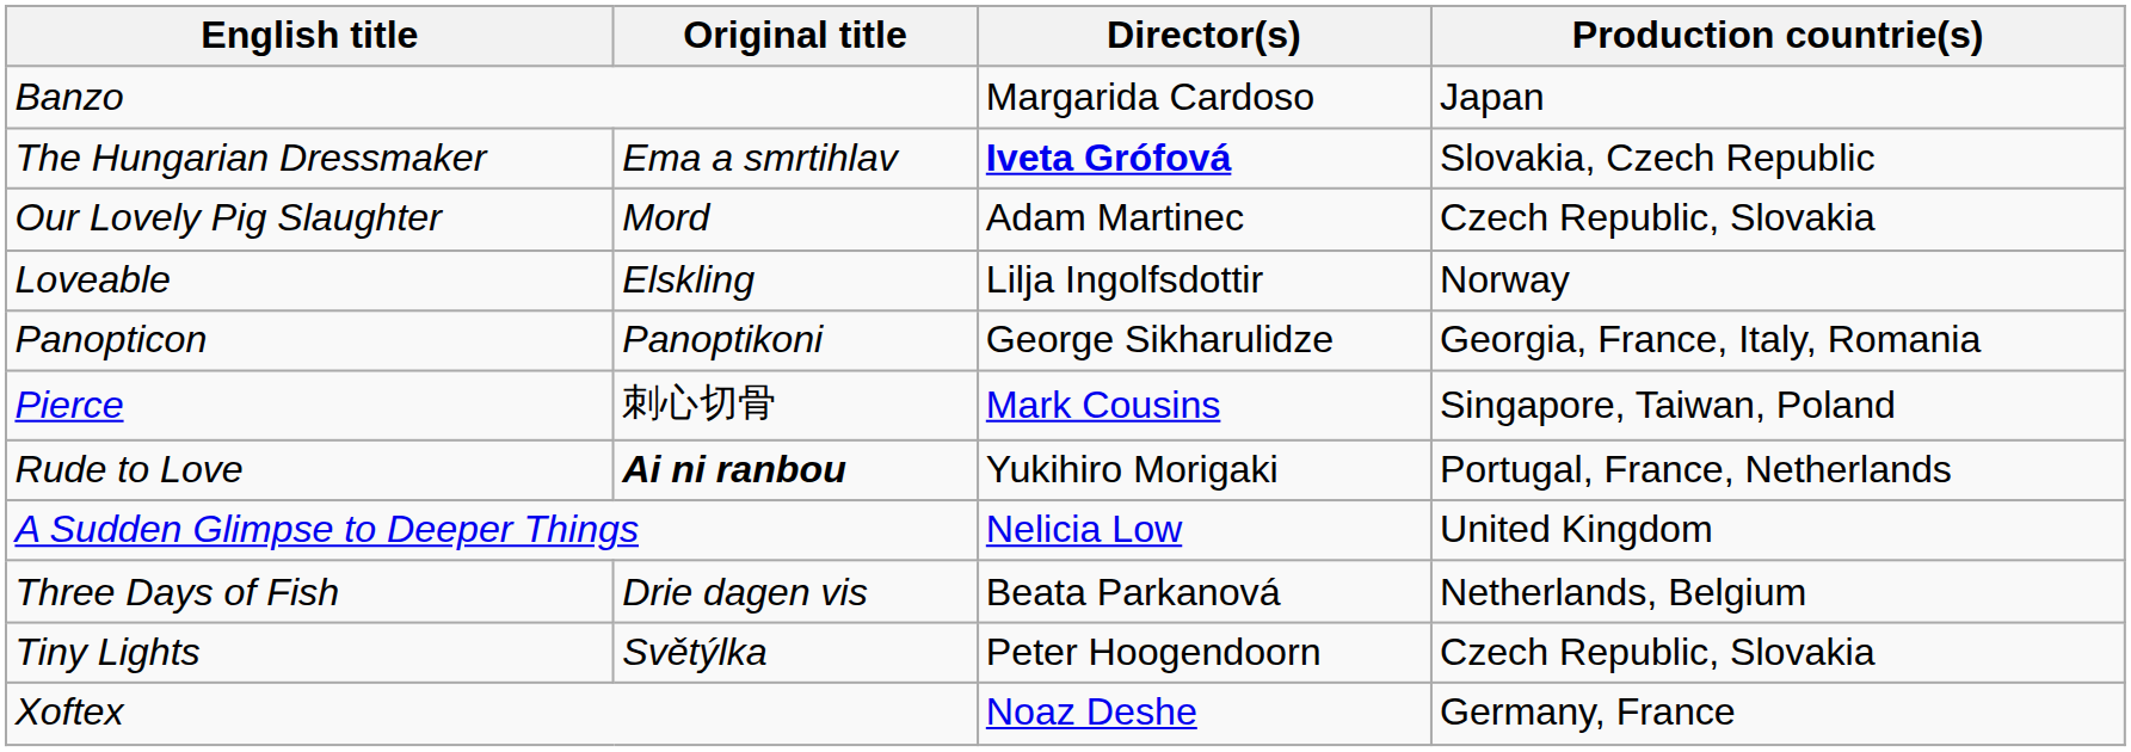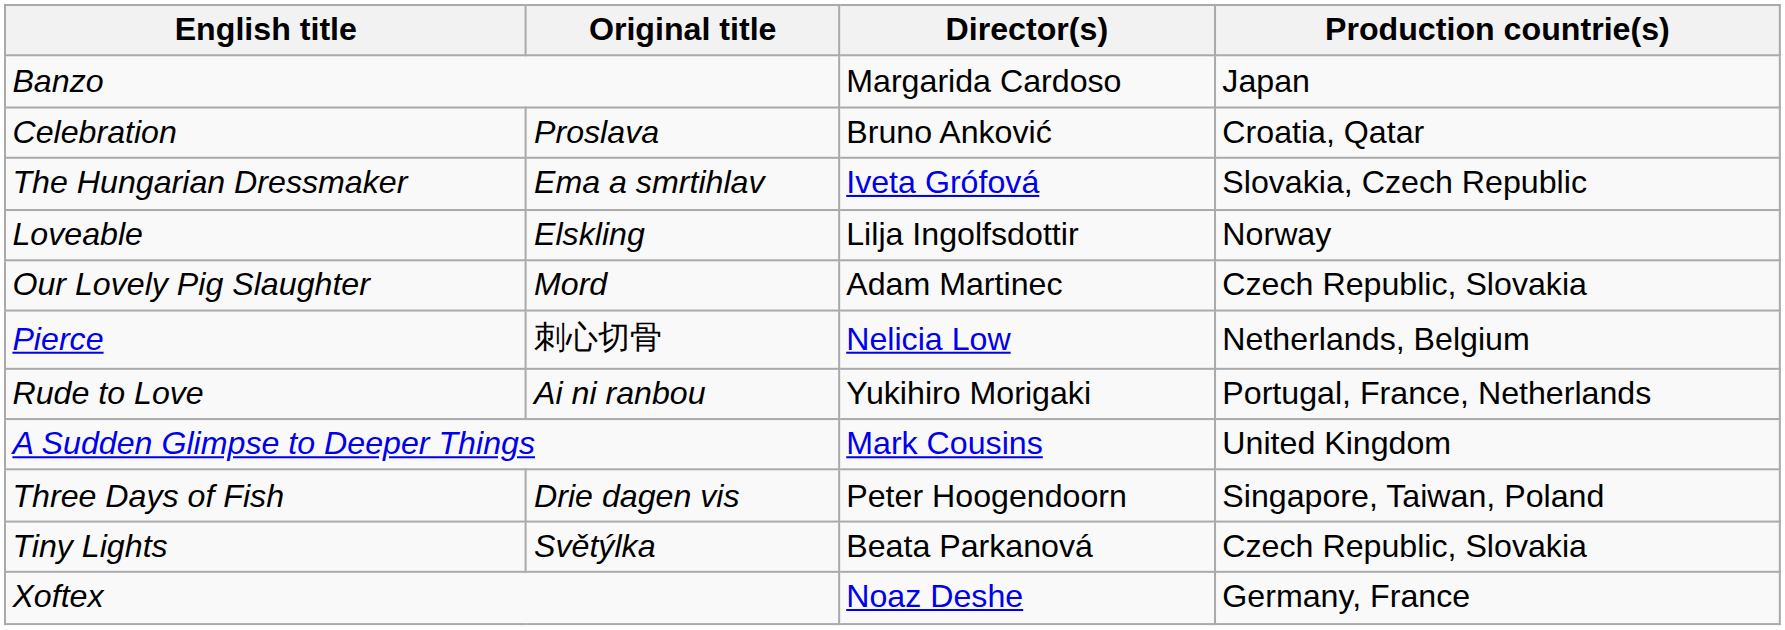+ row: Celebration | Proslava | Bruno Anković | Croatia, Qatar
The Hungarian Dressmaker | Director(s): bold -> normal
rows swapped: Loveable <-> Our Lovely Pig Slaughter
- row: Panopticon | Panoptikoni | George Sikharulidze | Georgia, France, Italy, Romania
Pierce | Director(s): Mark Cousins -> Nelicia Low
Pierce | Production countrie(s): Singapore, Taiwan, Poland -> Netherlands, Belgium
Rude to Love | Original title: bold -> normal
A Sudden Glimpse to Deeper Things | Director(s): Nelicia Low -> Mark Cousins
Three Days of Fish | Director(s): Beata Parkanová -> Peter Hoogendoorn
Three Days of Fish | Production countrie(s): Netherlands, Belgium -> Singapore, Taiwan, Poland
Tiny Lights | Director(s): Peter Hoogendoorn -> Beata Parkanová
